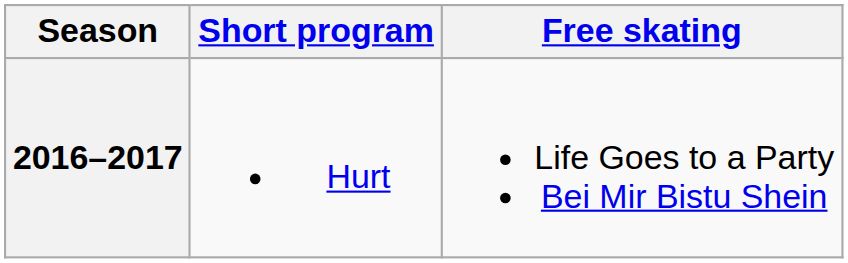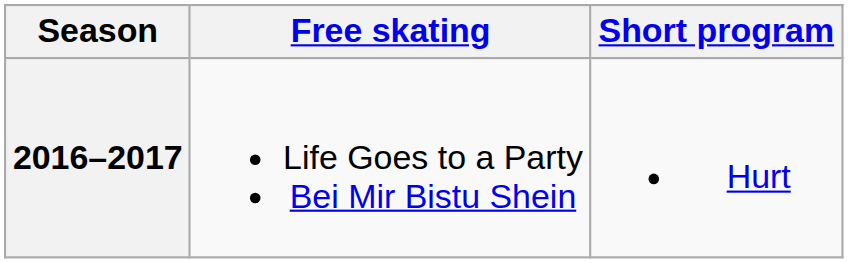columns swapped: Short program <-> Free skating
